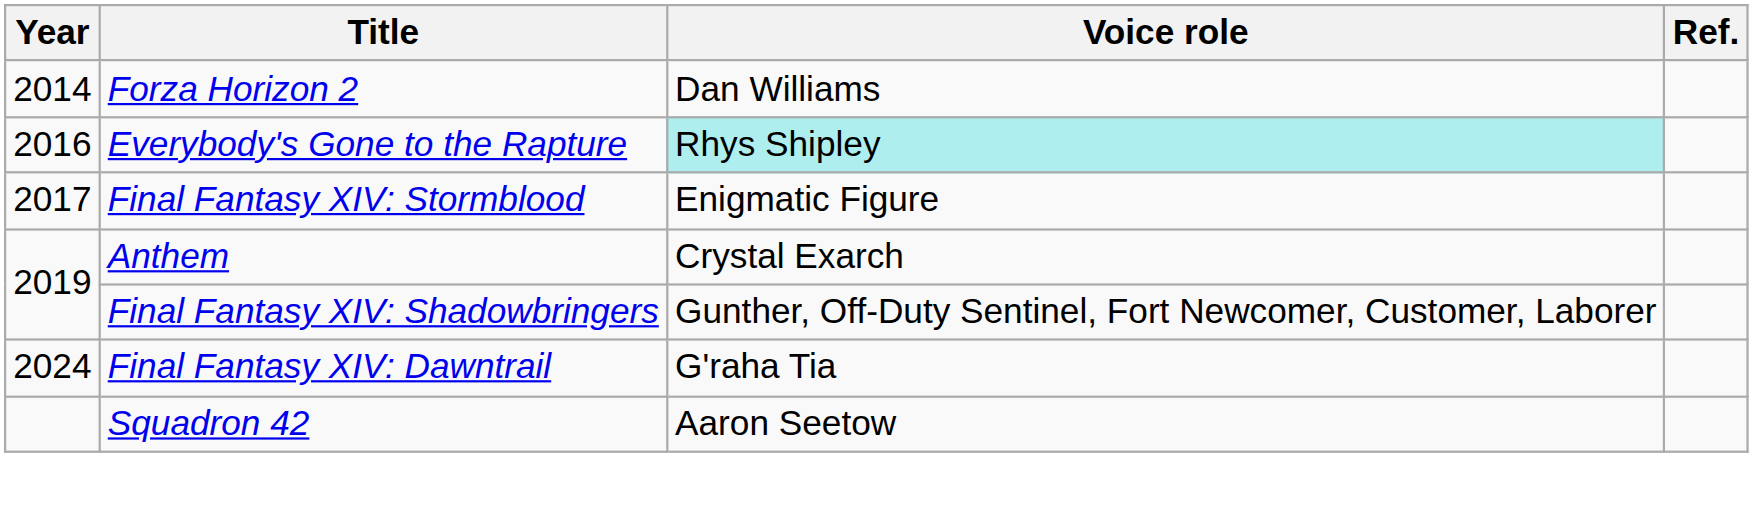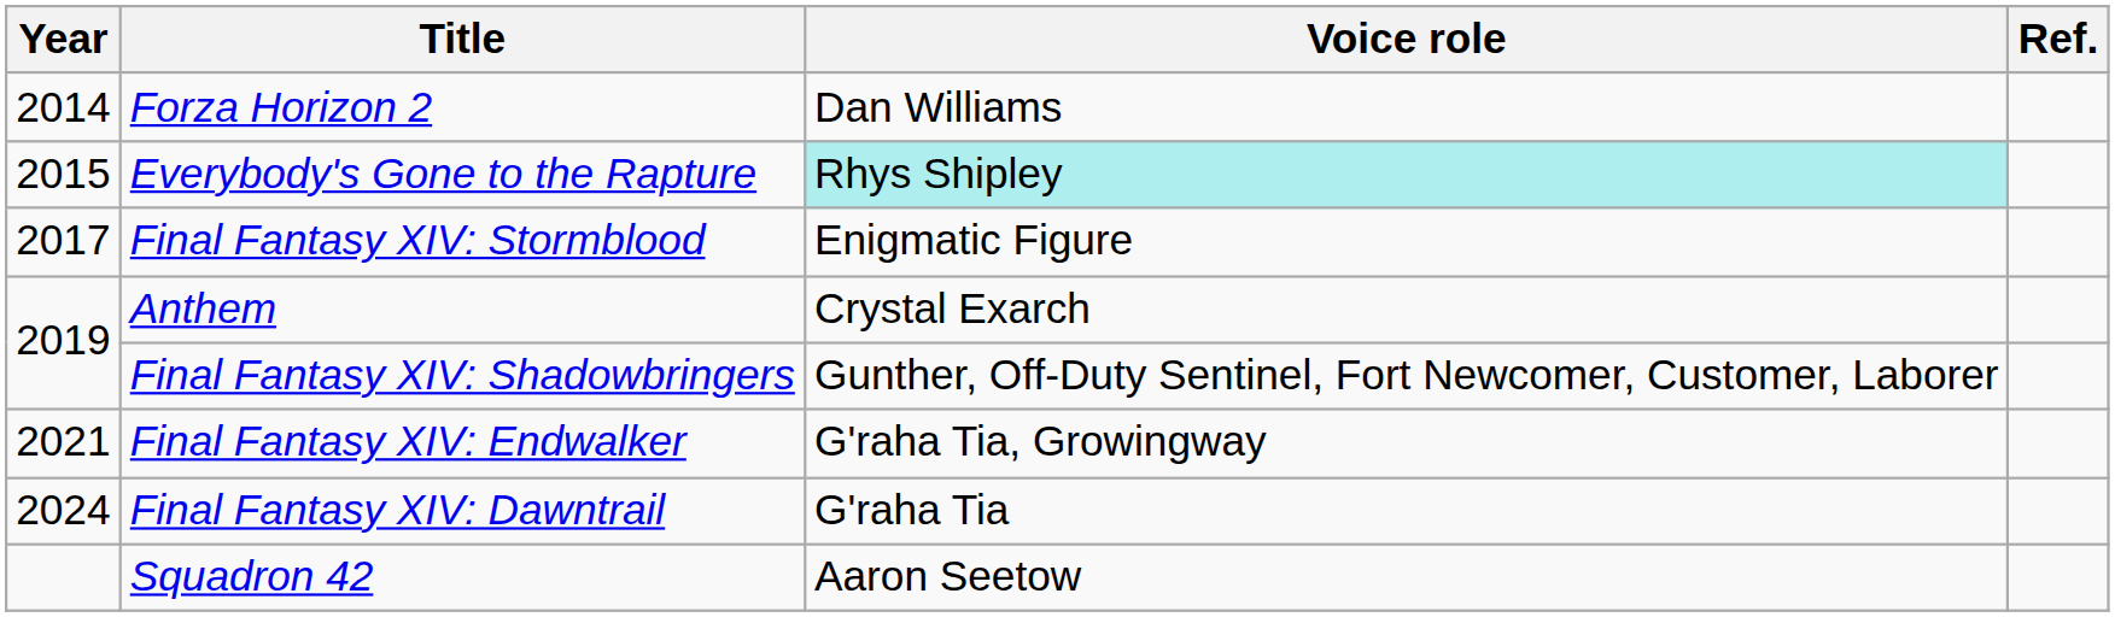Everybody's Gone to the Rapture | Year: 2016 -> 2015
+ row: 2021 | Final Fantasy XIV: Endwalker | G'raha Tia, Growingway
